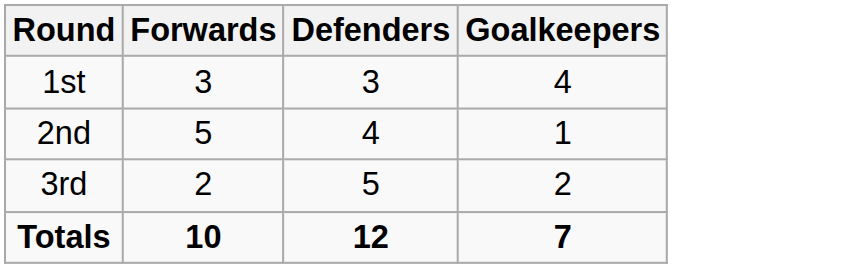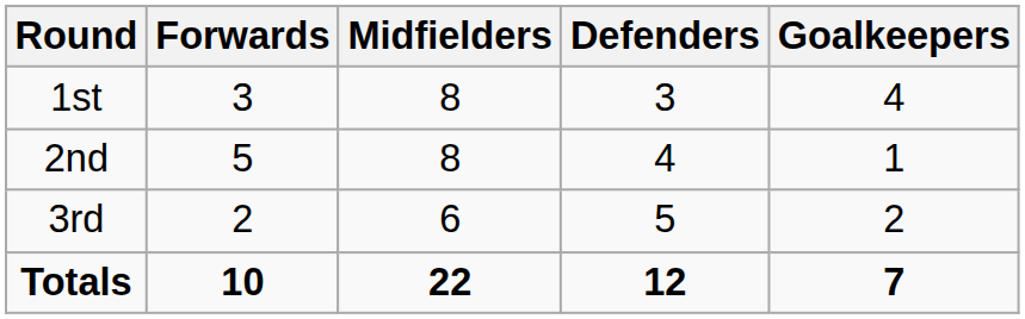+ column: Midfielders | 8 | 8 | 6 | 22
